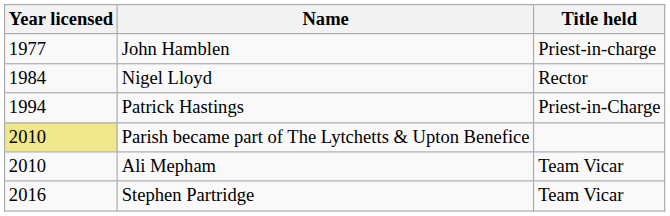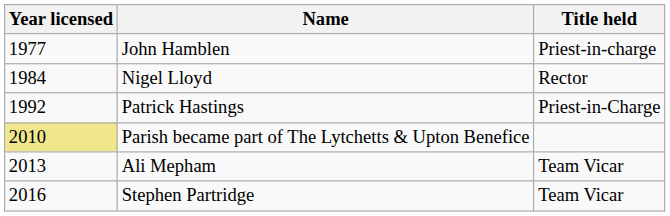Patrick Hastings | Year licensed: 1994 -> 1992
Ali Mepham | Year licensed: 2010 -> 2013
